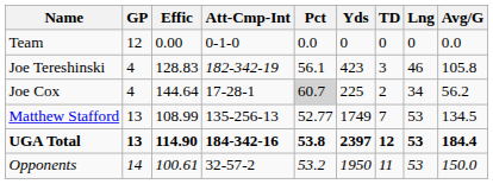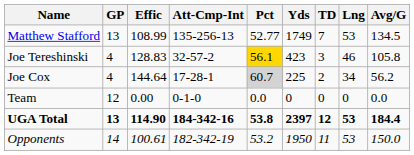rows swapped: Matthew Stafford <-> Team
Joe Tereshinski | Att-Cmp-Int: 182-342-19 -> 32-57-2
Joe Tereshinski | Pct: no background -> gold background
Opponents | Att-Cmp-Int: 32-57-2 -> 182-342-19
